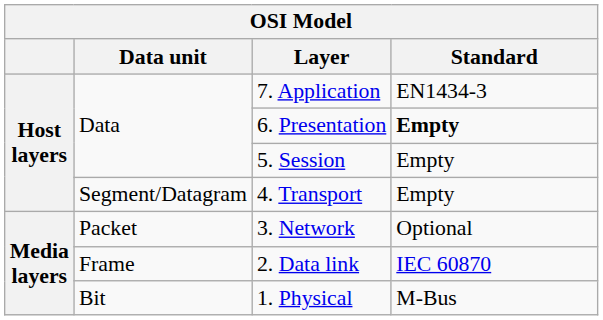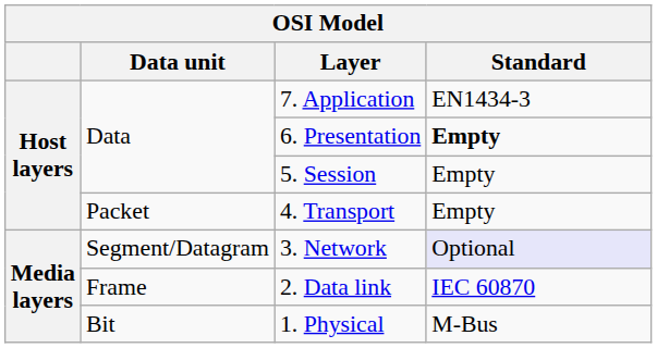4. Transport | Data unit: Segment/Datagram -> Packet
3. Network | Data unit: Packet -> Segment/Datagram
3. Network | Standard: no background -> lavender background
